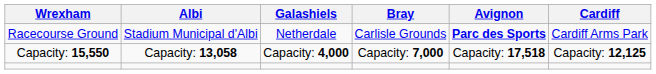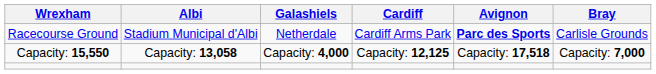columns swapped: Cardiff <-> Bray
